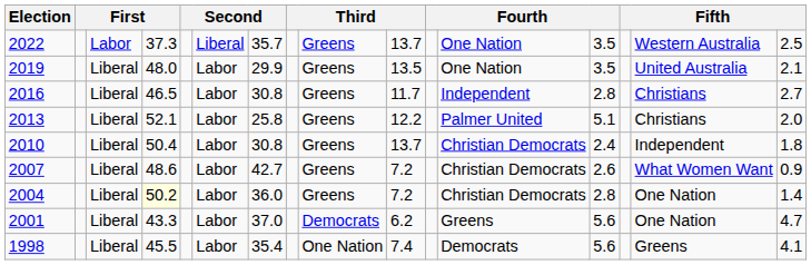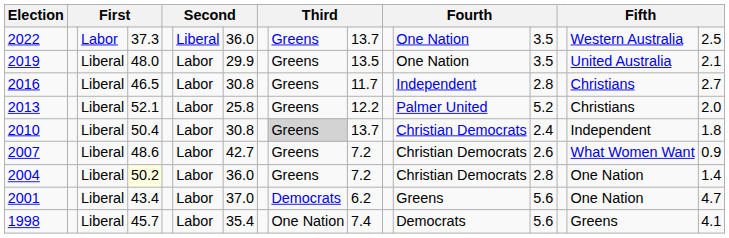2022 | column 7: 35.7 -> 36.0
2013 | column 13: 5.1 -> 5.2
2010 | column 9: no background -> lightgrey background
2001 | column 4: 43.3 -> 43.4
1998 | column 4: 45.5 -> 45.7
